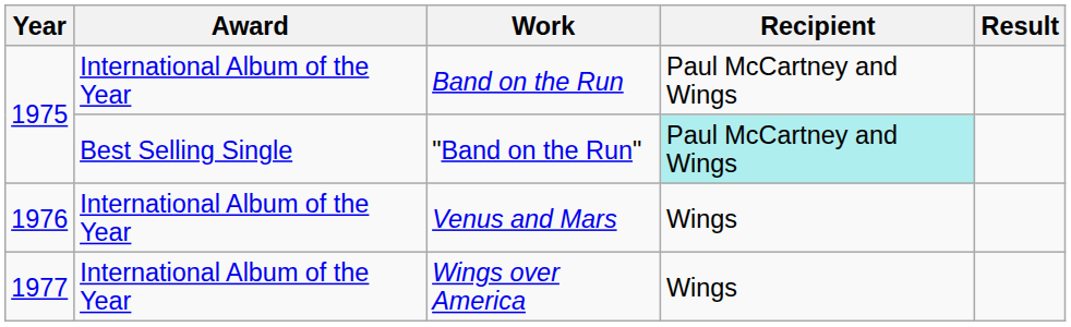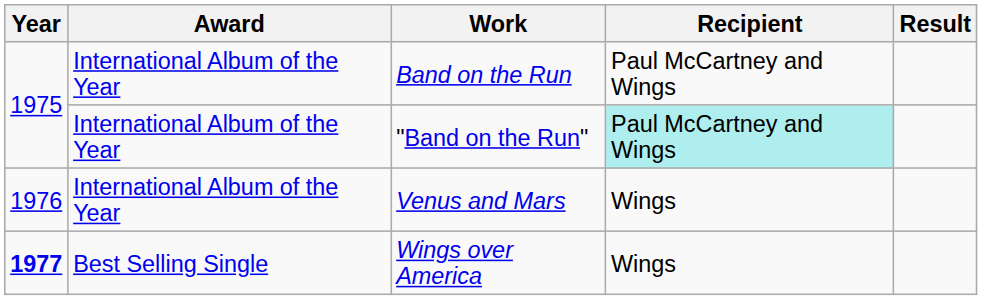"Band on the Run" | Award: Best Selling Single -> International Album of the Year
Wings over America | Year: normal -> bold
Wings over America | Award: International Album of the Year -> Best Selling Single
